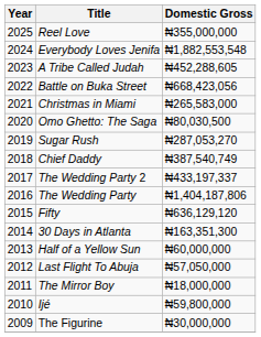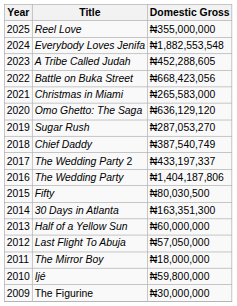Omo Ghetto: The Saga | Domestic Gross: ₦80,030,500 -> ₦636,129,120
Fifty | Domestic Gross: ₦636,129,120 -> ₦80,030,500
